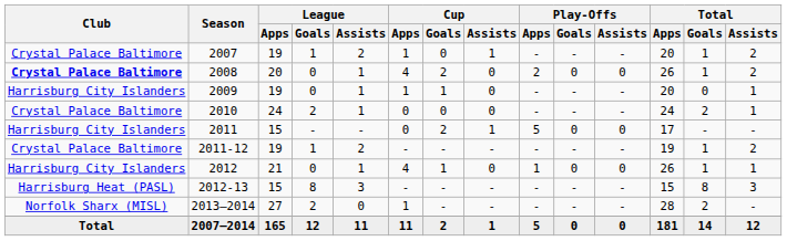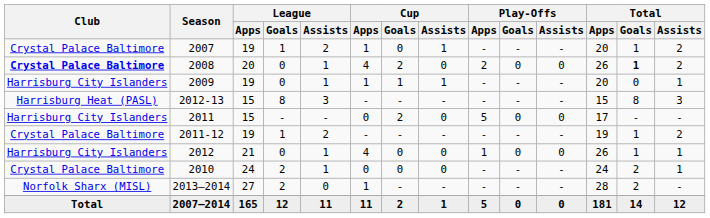2008 | Total / Goals: normal -> bold
2009 | Cup / Assists: 0 -> 1
rows swapped: 2010 <-> 2012-13
2011 | Cup / Assists: 1 -> 0
2012 | Cup / Goals: 1 -> 0
